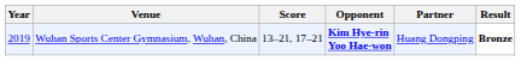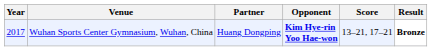columns swapped: Partner <-> Score
Wuhan Sports Center Gymnasium, Wuhan, China | Year: 2019 -> 2017
